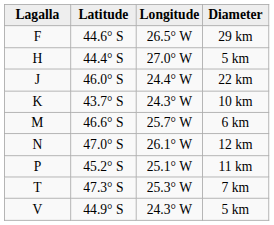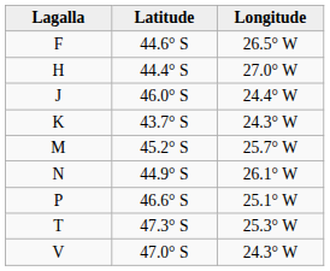- column: Diameter | 29 km | 5 km | 22 km | 10 km | 6 km | 12 km | 11 km | 7 km | 5 km
M | Latitude: 46.6° S -> 45.2° S
N | Latitude: 47.0° S -> 44.9° S
P | Latitude: 45.2° S -> 46.6° S
V | Latitude: 44.9° S -> 47.0° S
